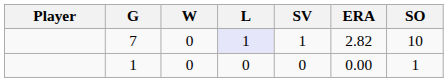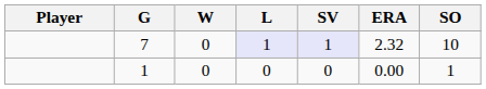7 | SV: no background -> lavender background
7 | ERA: 2.82 -> 2.32
